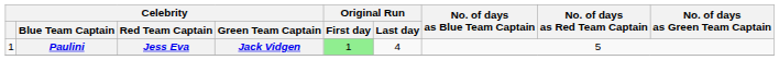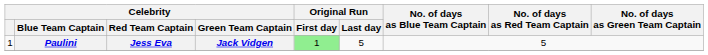Paulini | Original Run / Last day: 4 -> 5
